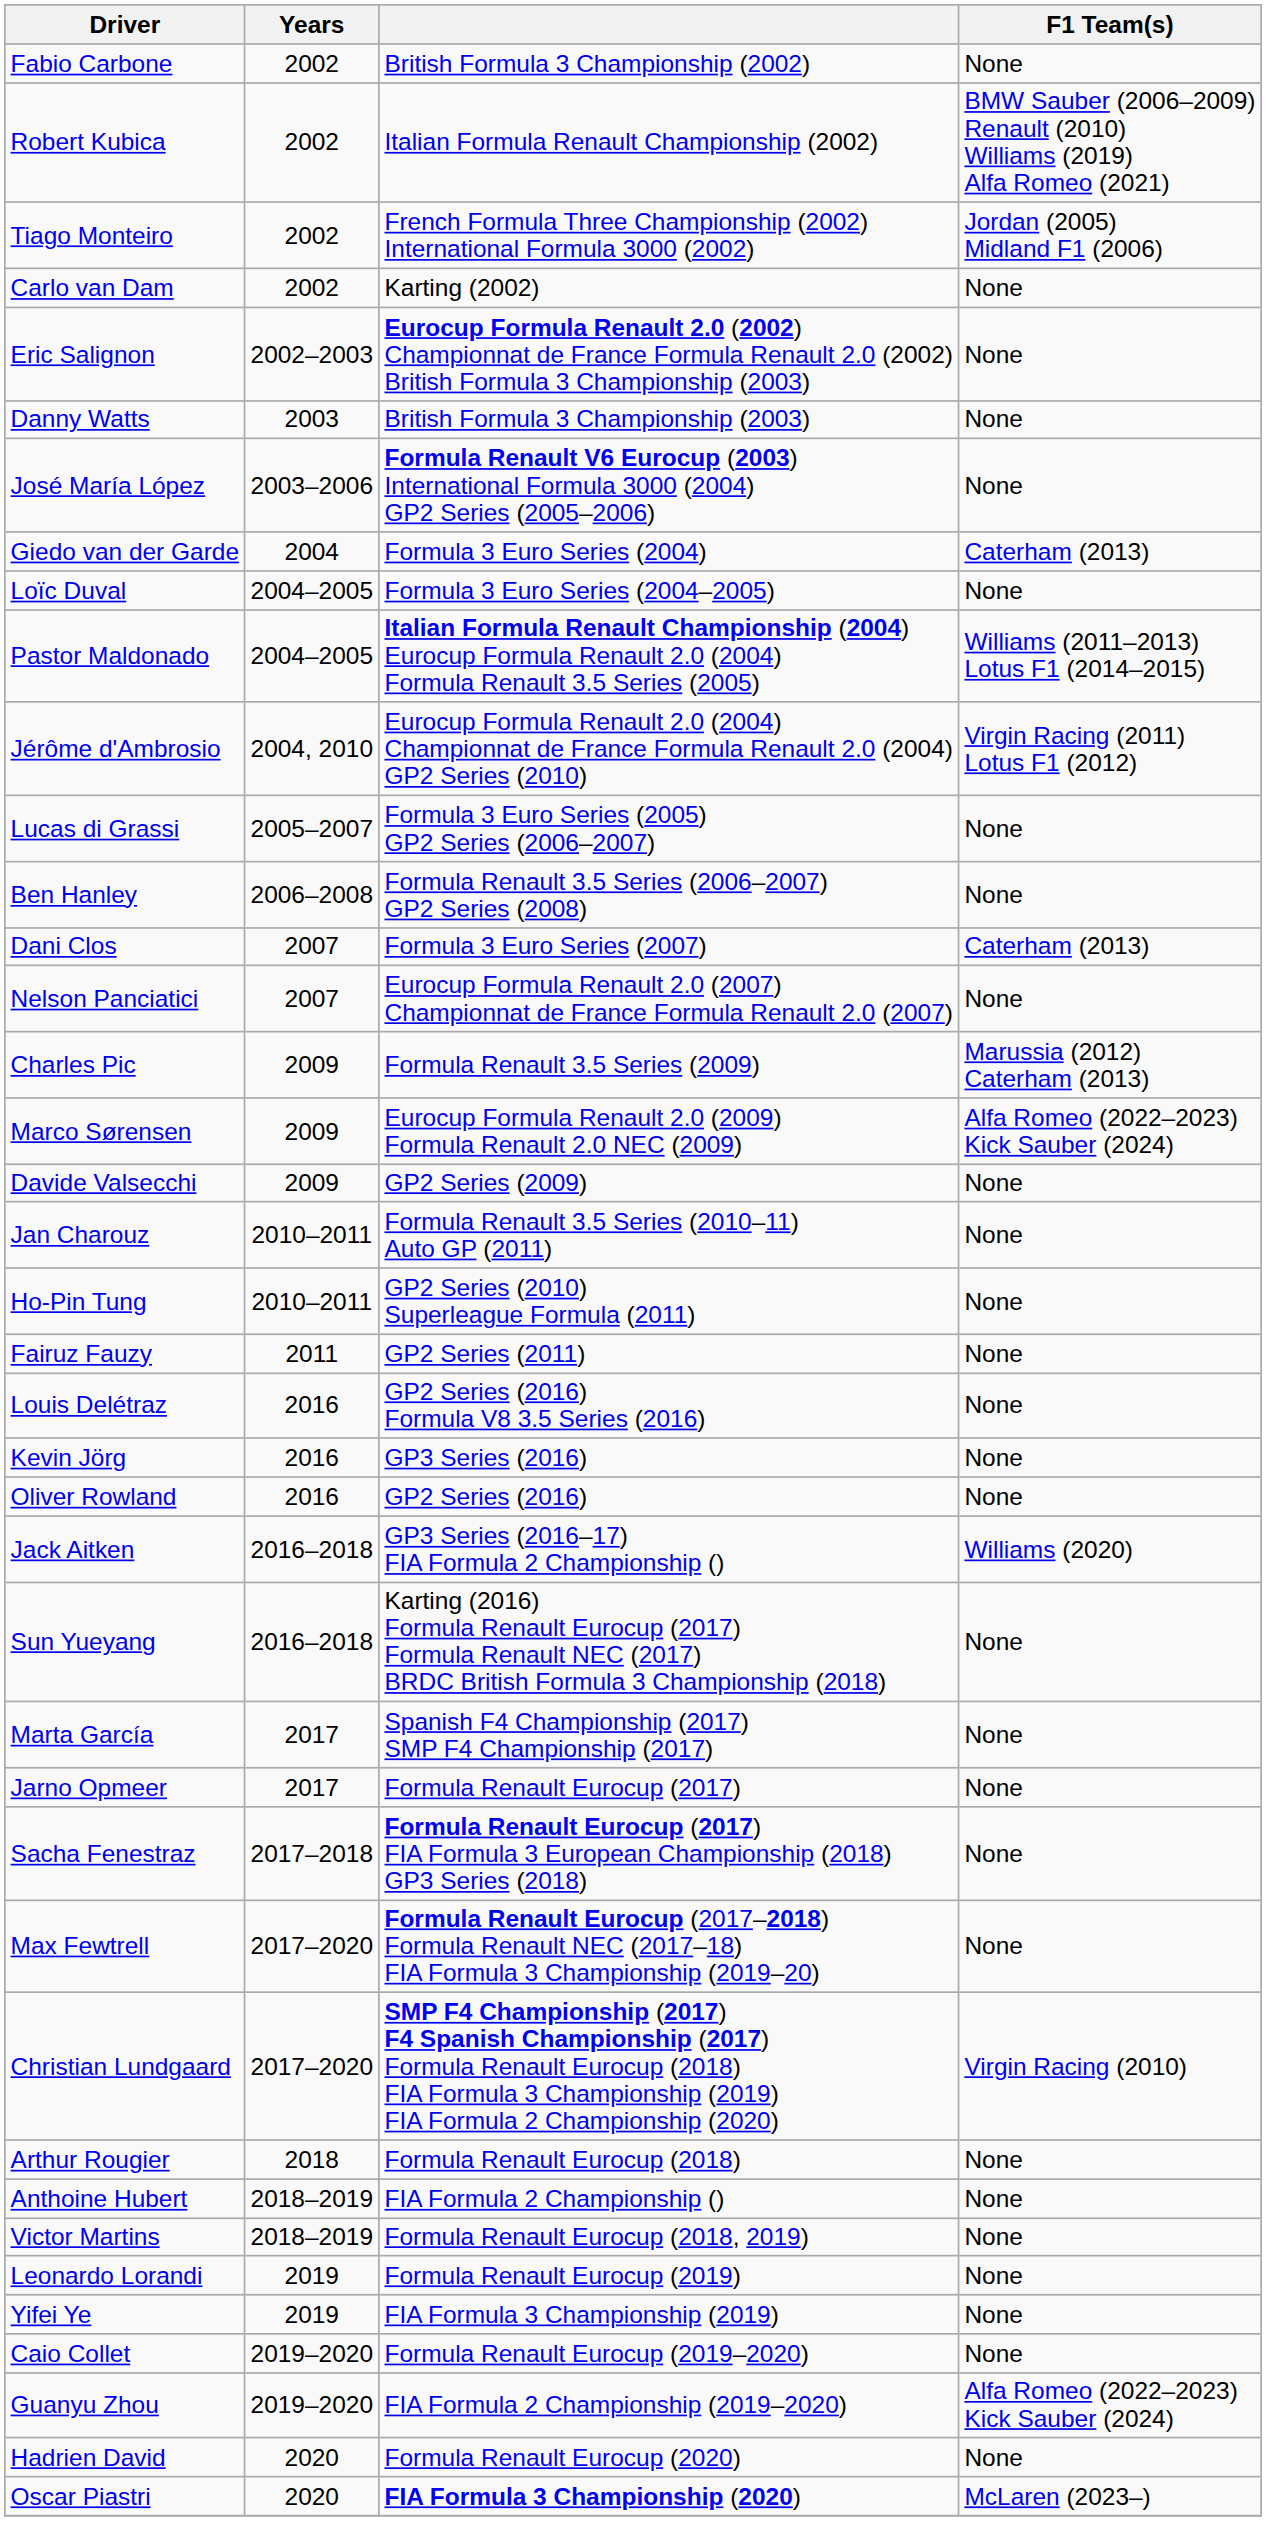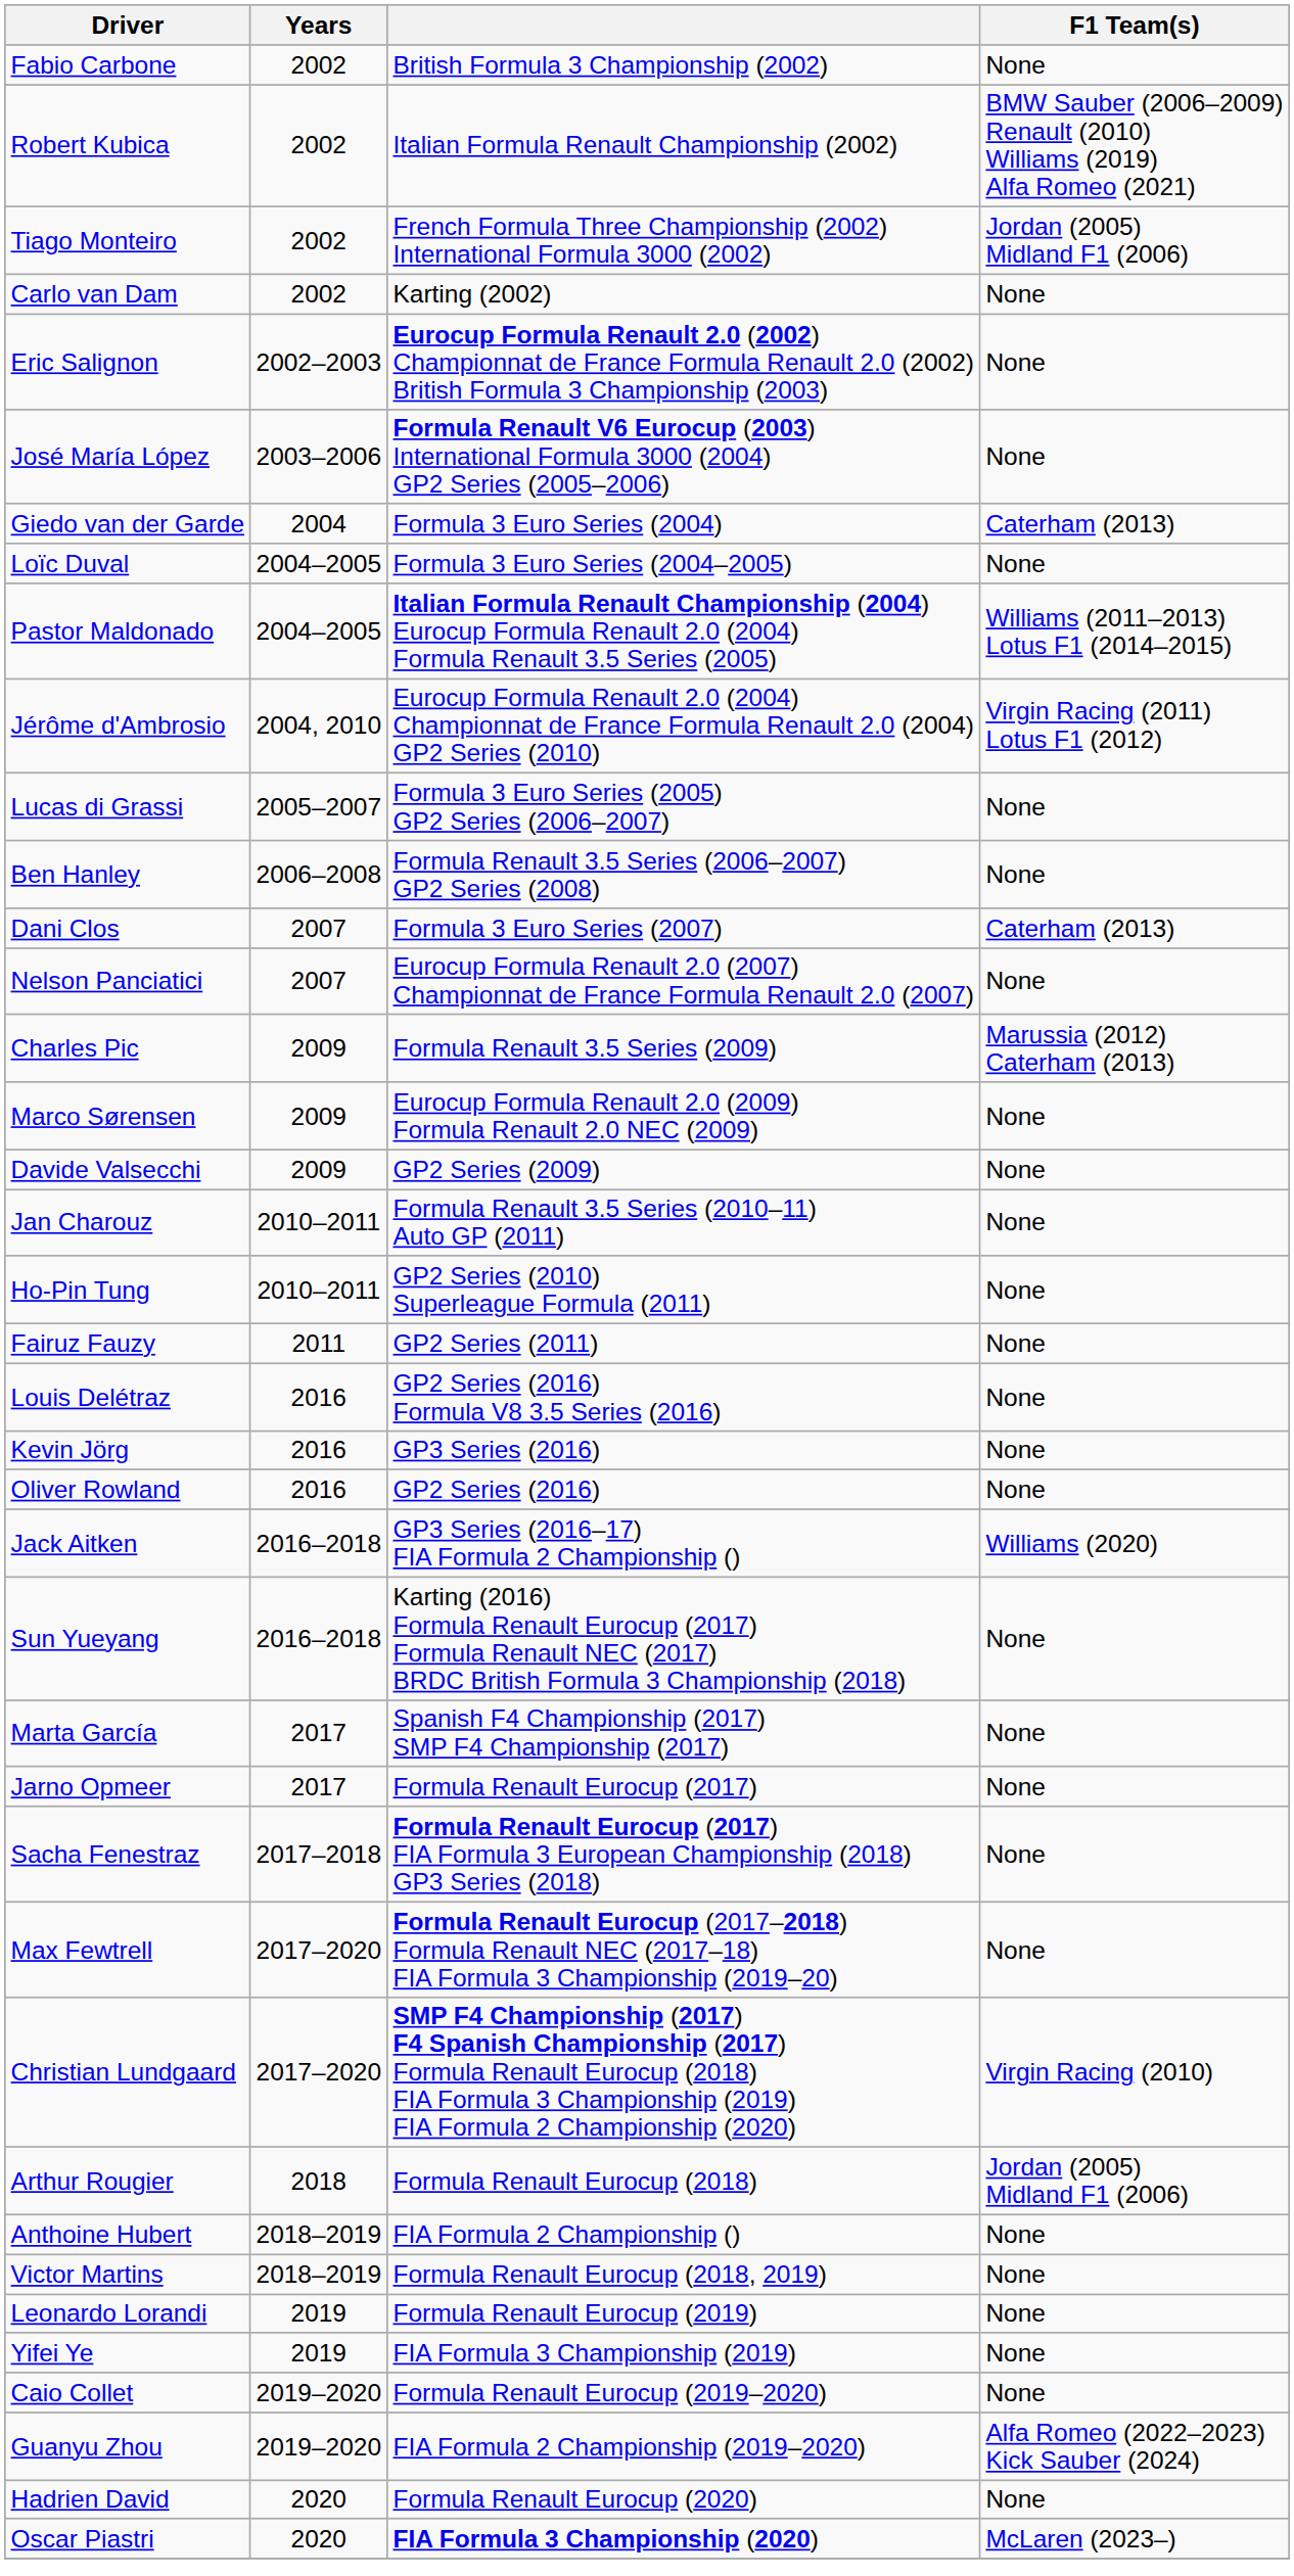- row: Danny Watts | 2003 | British Formula 3 Championship (2003) | None
Marco Sørensen | F1 Team(s): Alfa Romeo (2022–2023) Kick Sauber (2024) -> None
Arthur Rougier | F1 Team(s): None -> Jordan (2005) Midland F1 (2006)
